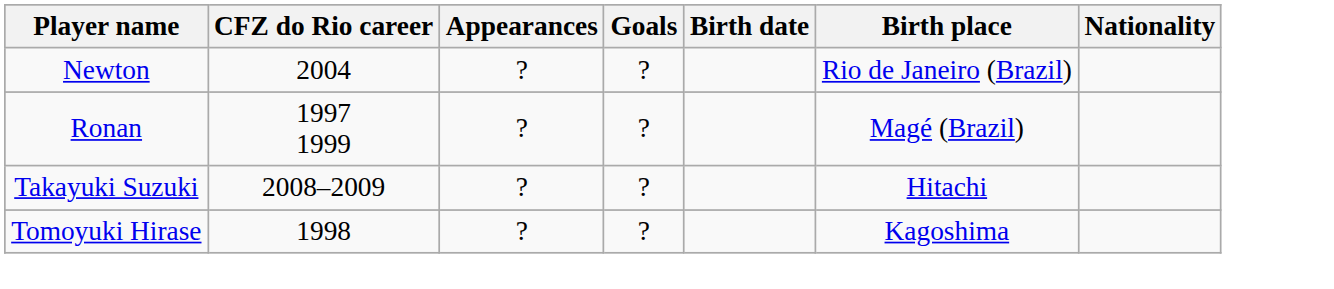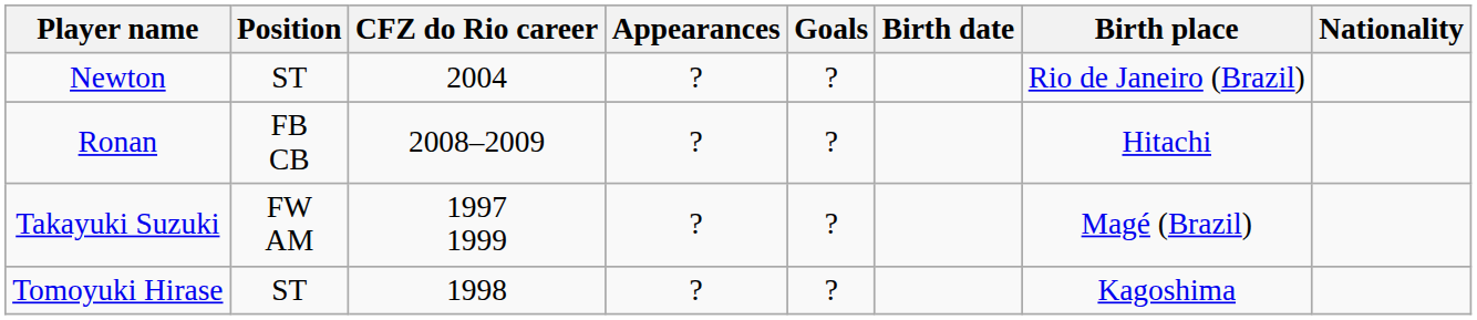+ column: Position | ST | FB CB | FW AM | ST
Ronan | CFZ do Rio career: 1997 1999 -> 2008–2009
Ronan | Birth place: Magé (Brazil) -> Hitachi
Takayuki Suzuki | CFZ do Rio career: 2008–2009 -> 1997 1999
Takayuki Suzuki | Birth place: Hitachi -> Magé (Brazil)
